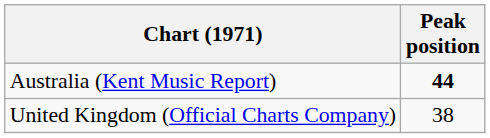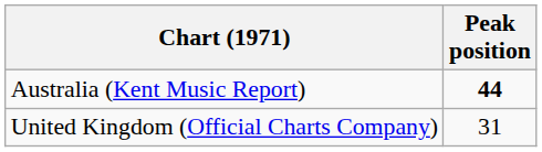United Kingdom (Official Charts Company) | Peak position: 38 -> 31
